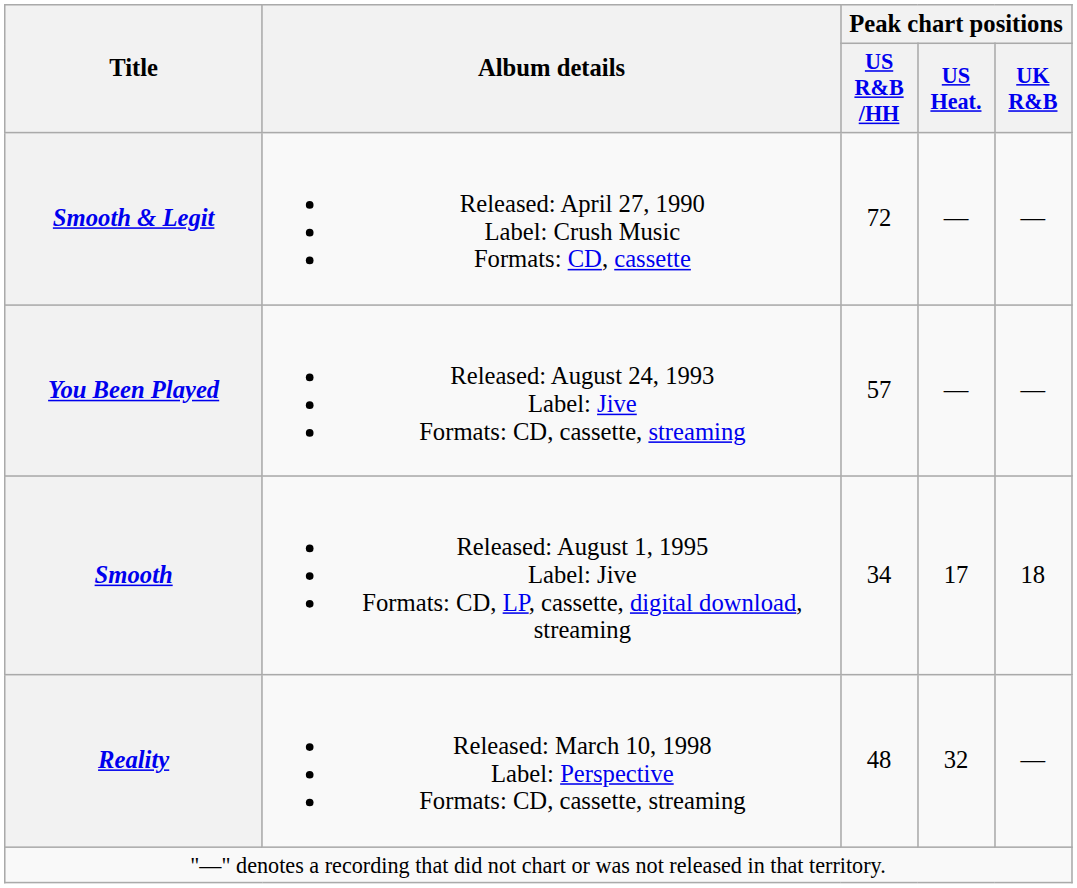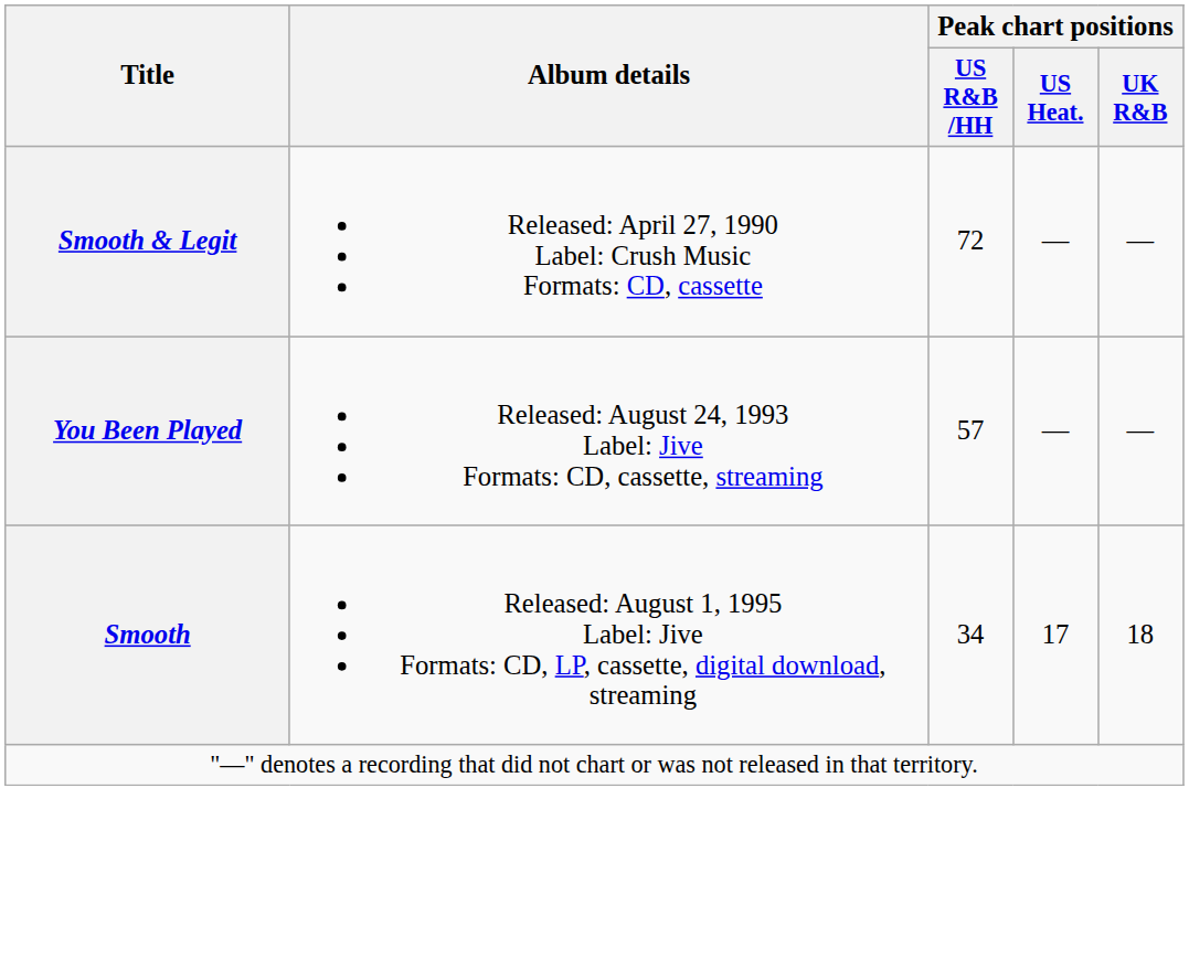- row: Reality | Released: March 10, 1998 Label: Perspective Formats: CD, cassette, streaming | 48 | 32 | —
